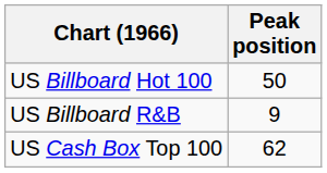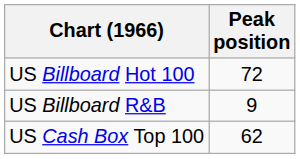US Billboard Hot 100 | Peak position: 50 -> 72
